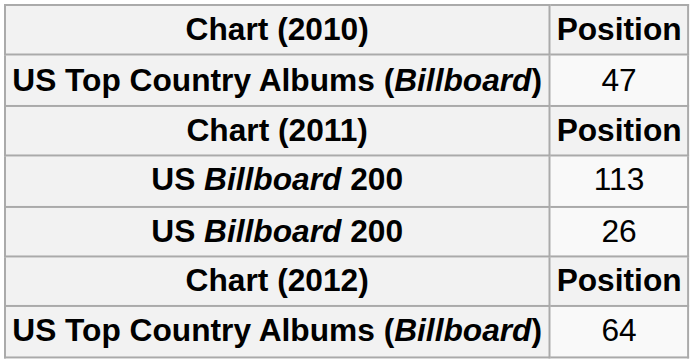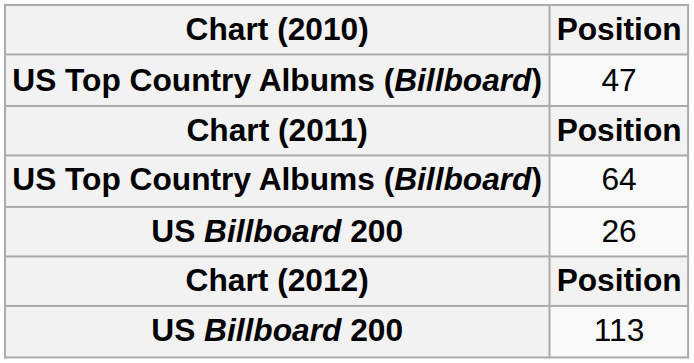rows swapped: 113 <-> 64
